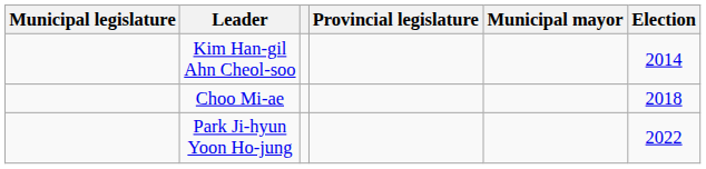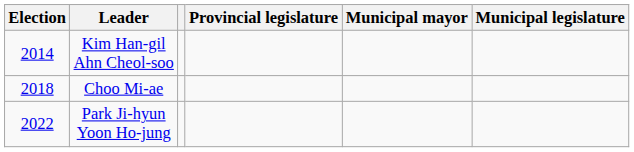columns swapped: Election <-> Municipal legislature
